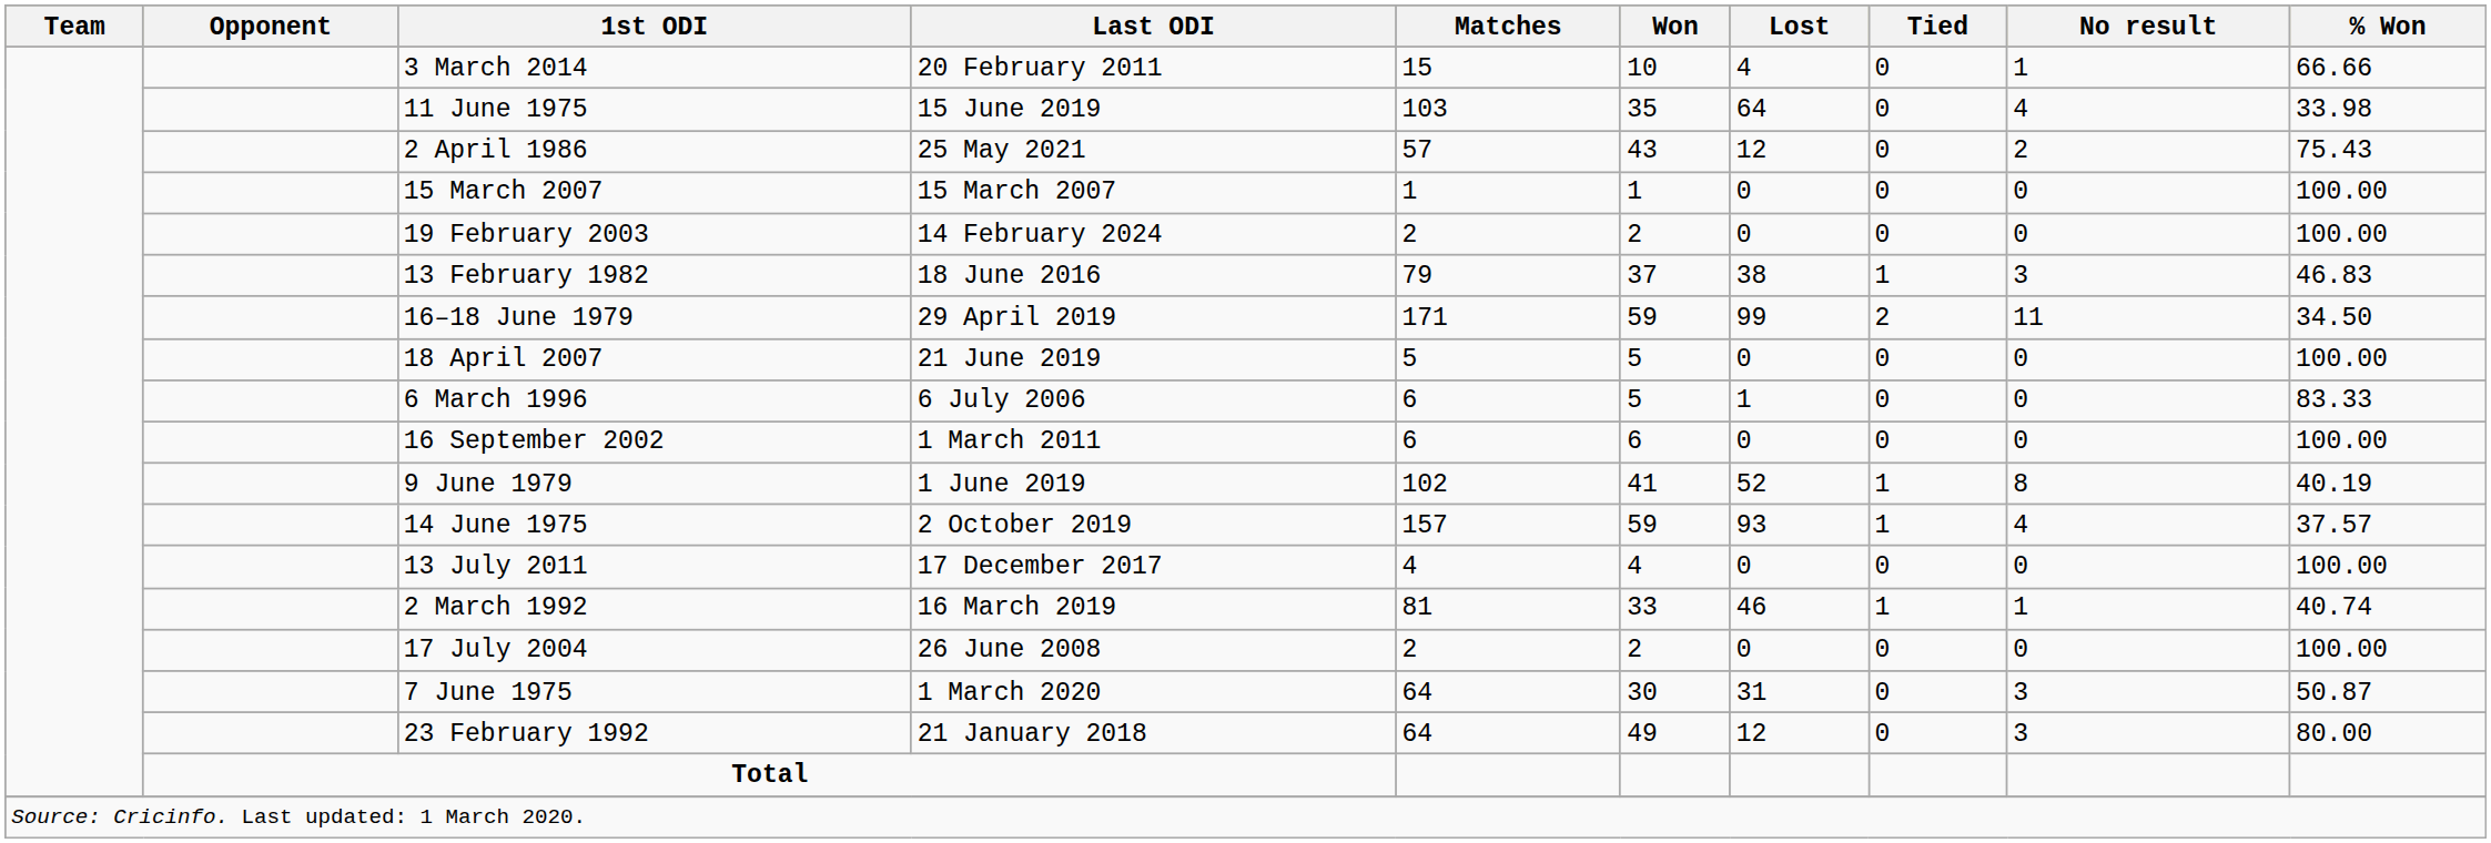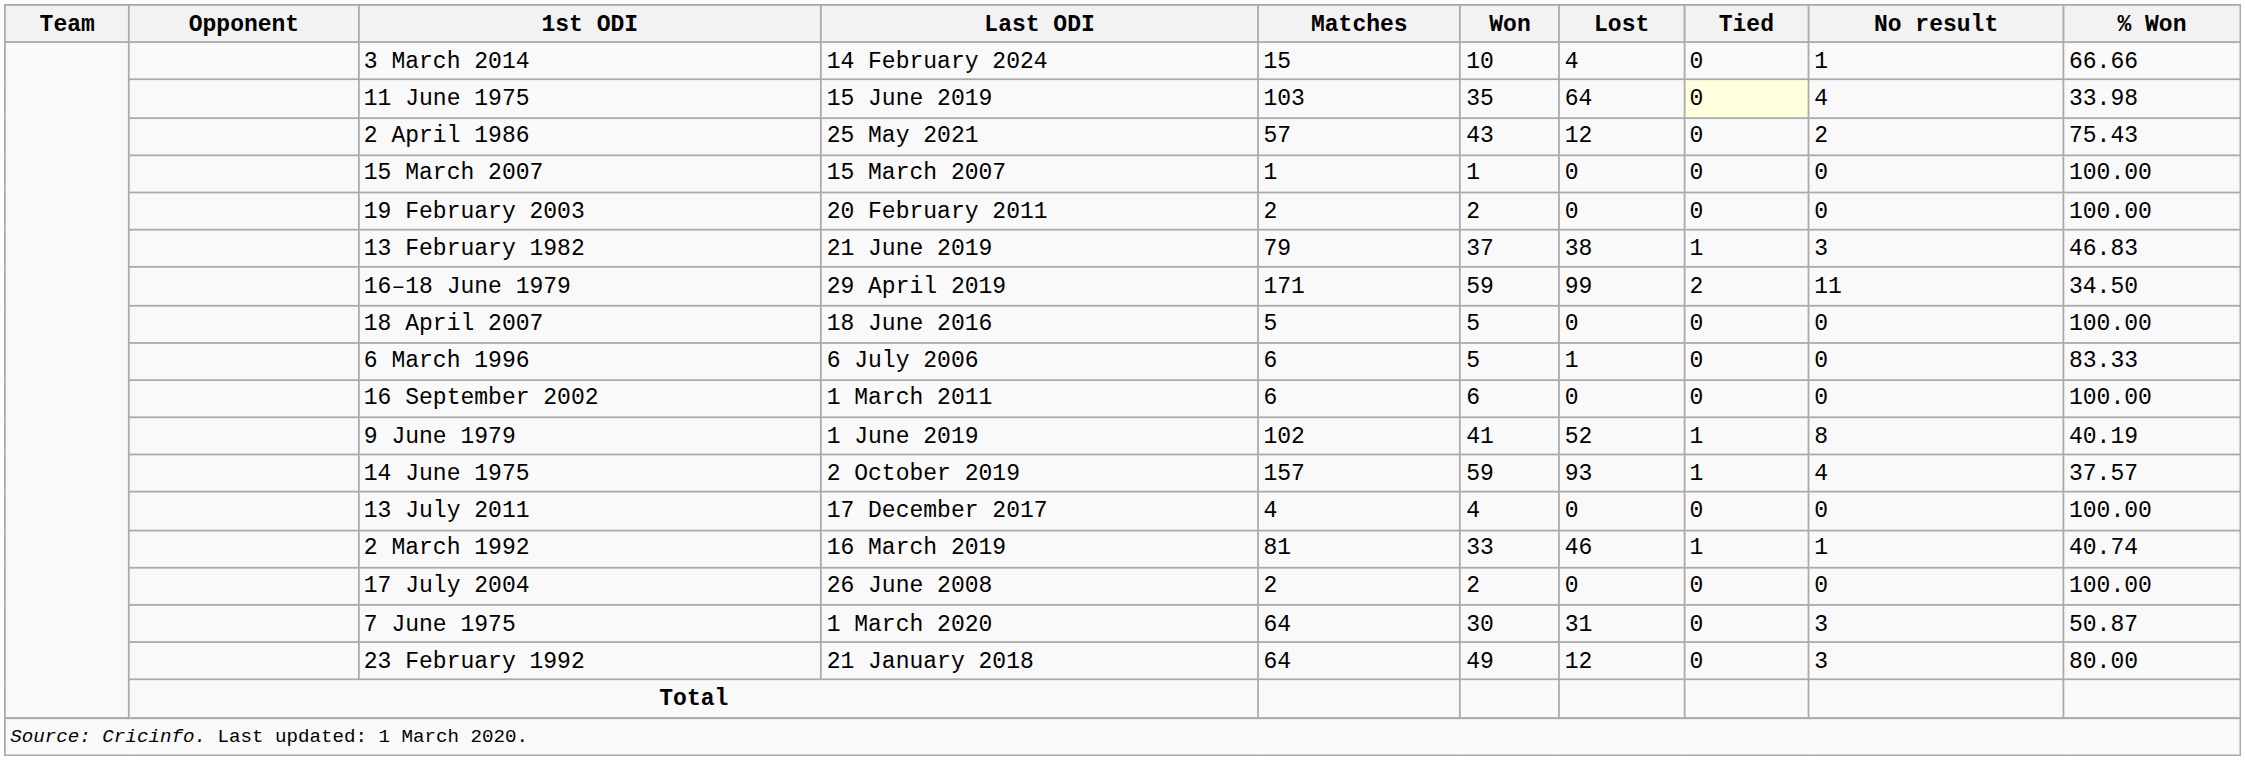3 March 2014 | Last ODI: 20 February 2011 -> 14 February 2024
11 June 1975 | Tied: no background -> lightyellow background
19 February 2003 | Last ODI: 14 February 2024 -> 20 February 2011
13 February 1982 | Last ODI: 18 June 2016 -> 21 June 2019
18 April 2007 | Last ODI: 21 June 2019 -> 18 June 2016
